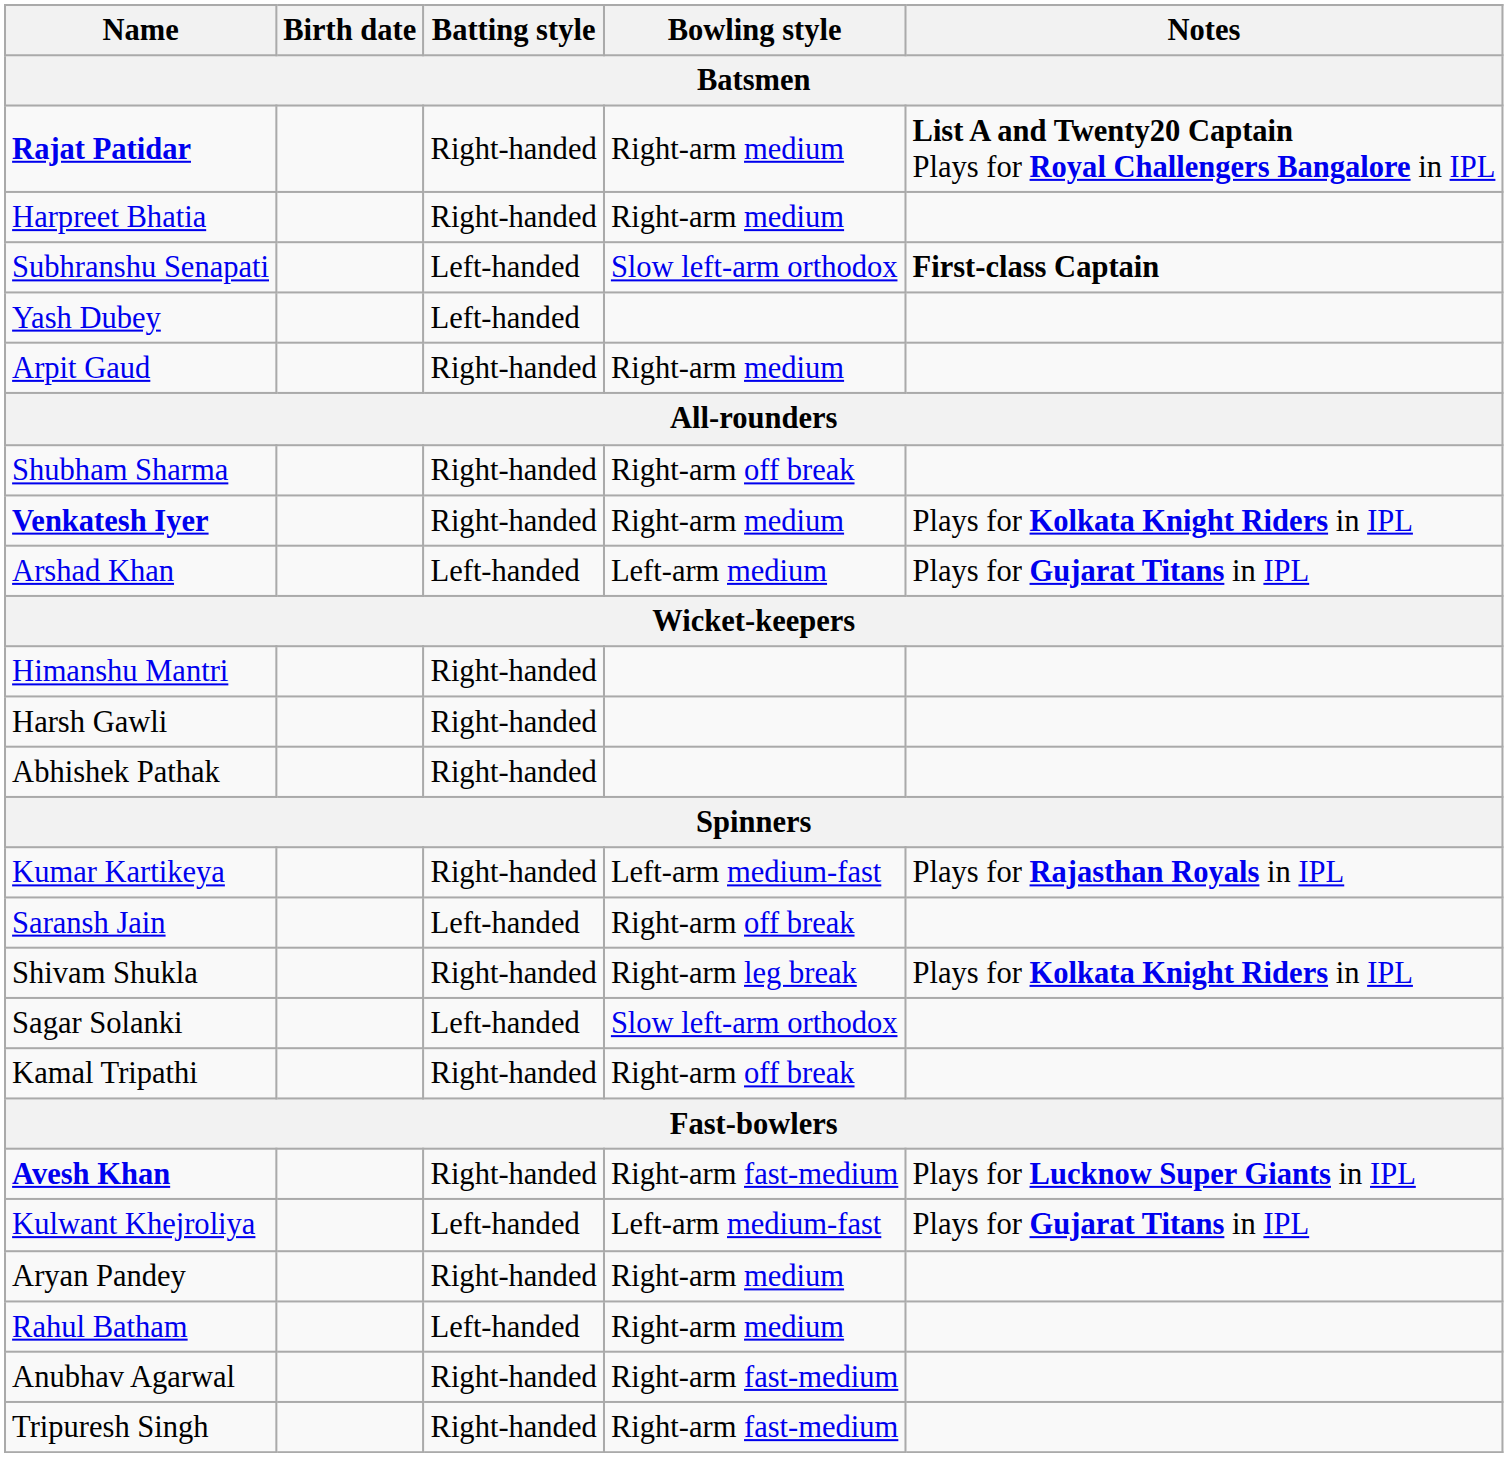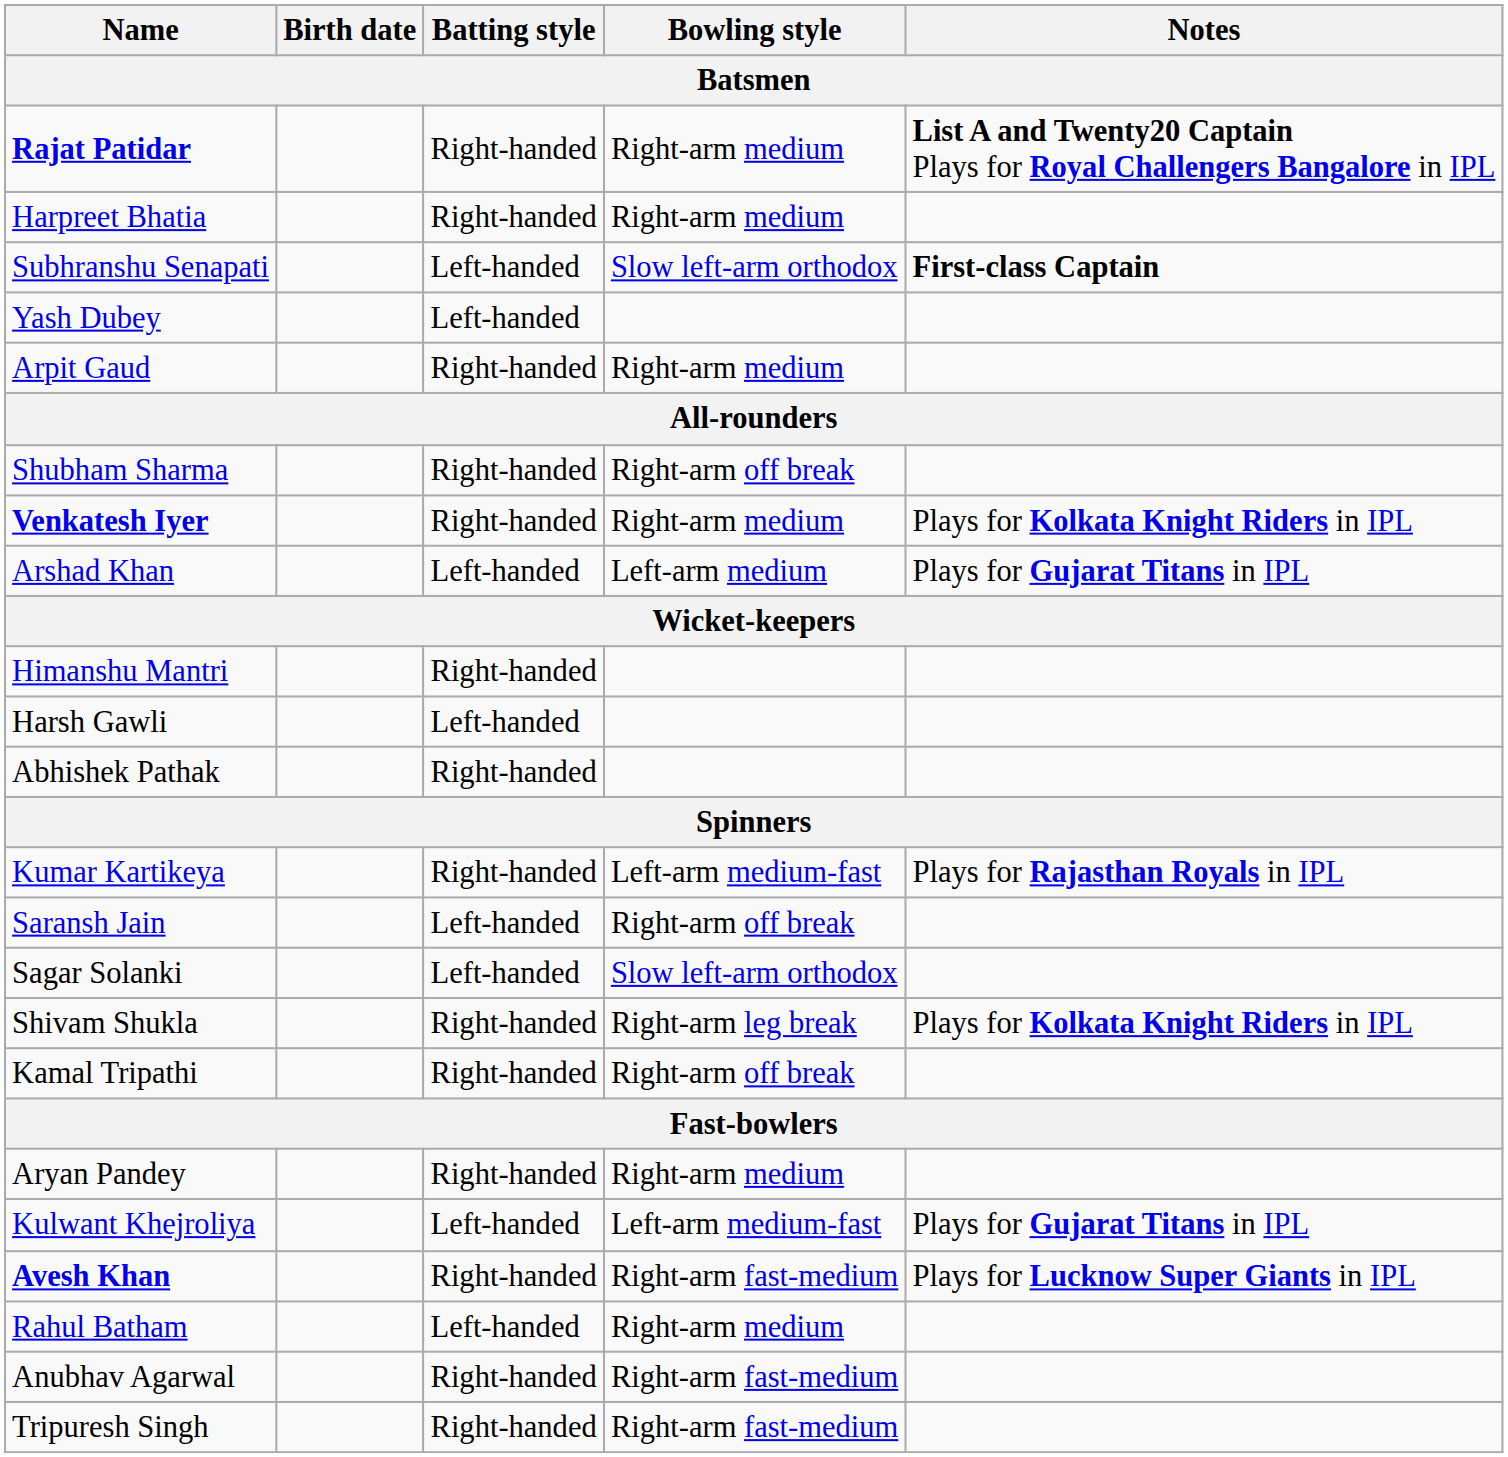Harsh Gawli | Batting style: Right-handed -> Left-handed
rows swapped: Sagar Solanki <-> Shivam Shukla
rows swapped: Avesh Khan <-> Aryan Pandey
